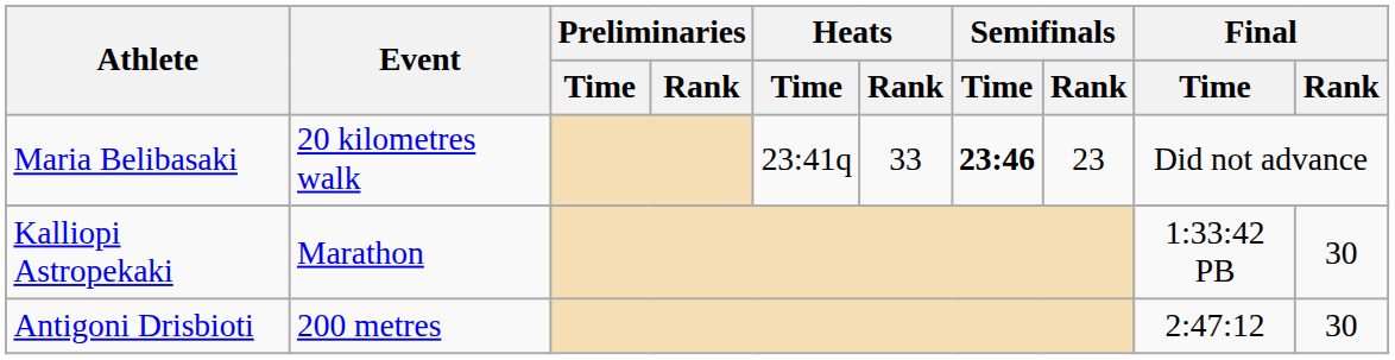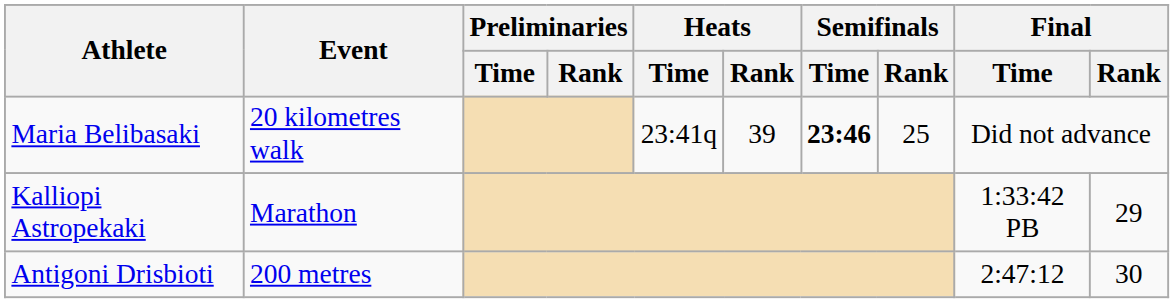Maria Belibasaki | Heats / Rank: 33 -> 39
Maria Belibasaki | Semifinals / Rank: 23 -> 25
Kalliopi Astropekaki | Final / Rank: 30 -> 29
